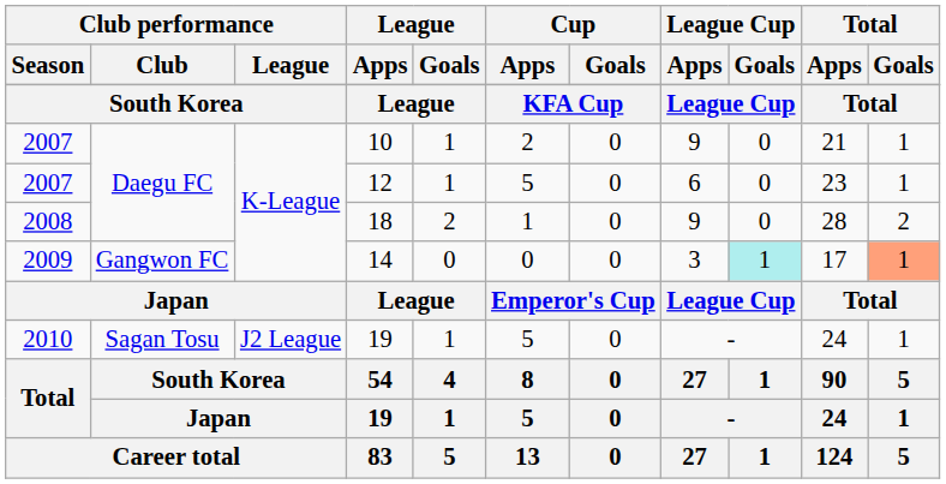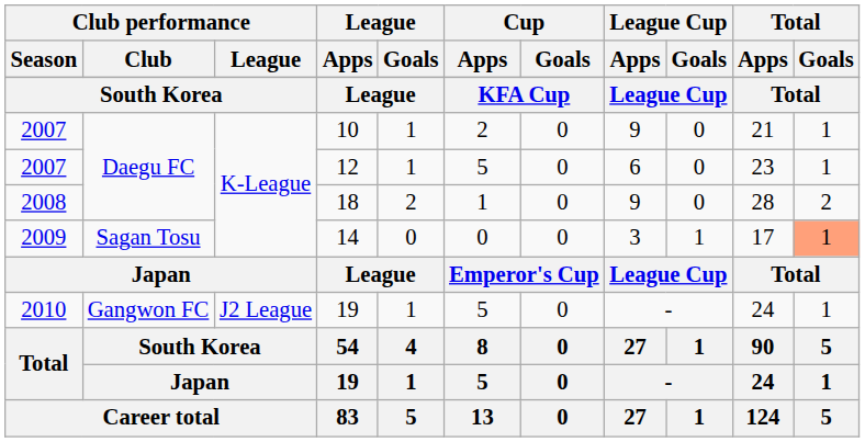14 | Club performance / Club: Gangwon FC -> Sagan Tosu
14 | League Cup / Goals: paleturquoise background -> no background
2010 / 19 | Club performance / Club: Sagan Tosu -> Gangwon FC
